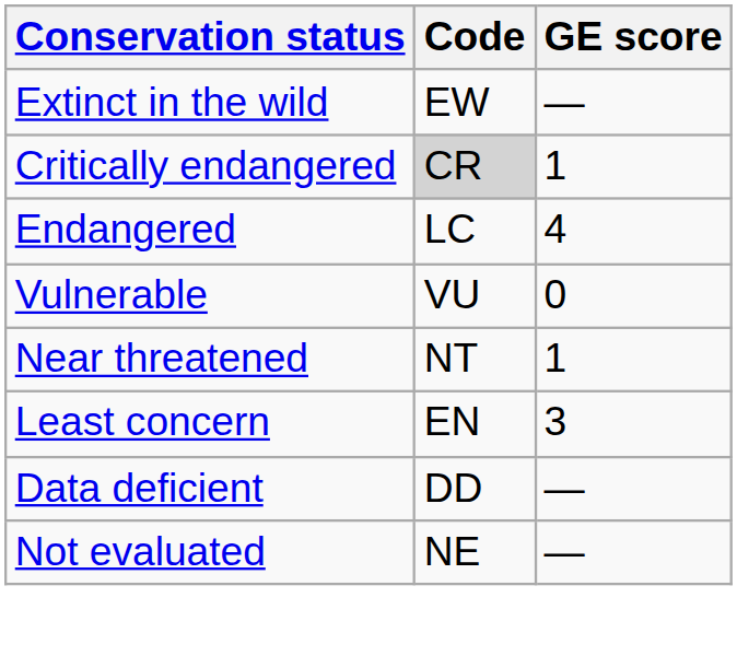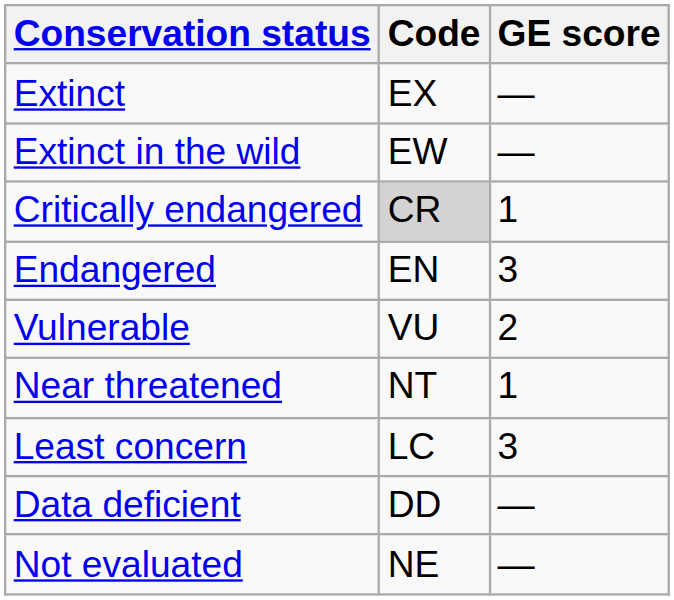+ row: Extinct | EX | —
Endangered | Code: LC -> EN
Endangered | GE score: 4 -> 3
Vulnerable | GE score: 0 -> 2
Least concern | Code: EN -> LC
